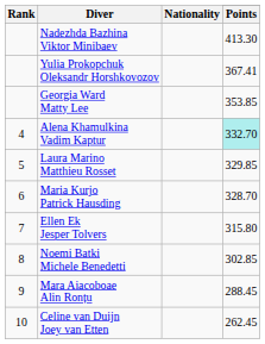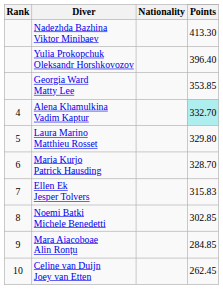Yulia Prokopchuk Oleksandr Horshkovozov | Points: 367.41 -> 396.40
Laura Marino Matthieu Rosset | Points: 329.85 -> 329.80
Ellen Ek Jesper Tolvers | Points: 315.80 -> 315.83
Mara Aiacoboae Alin Ronțu | Points: 288.45 -> 284.85
